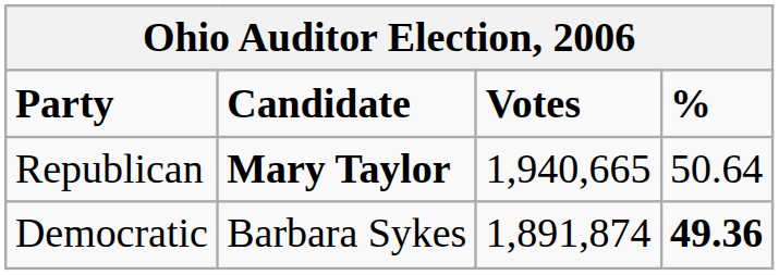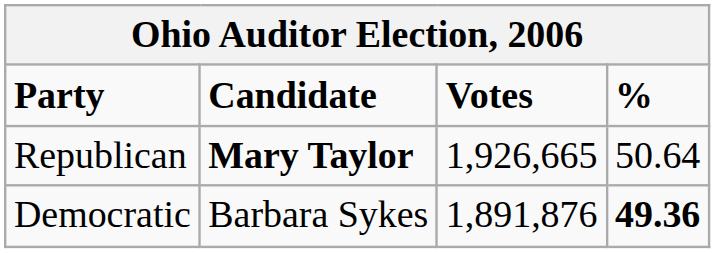Republican | Votes: 1,940,665 -> 1,926,665
Democratic | Votes: 1,891,874 -> 1,891,876
